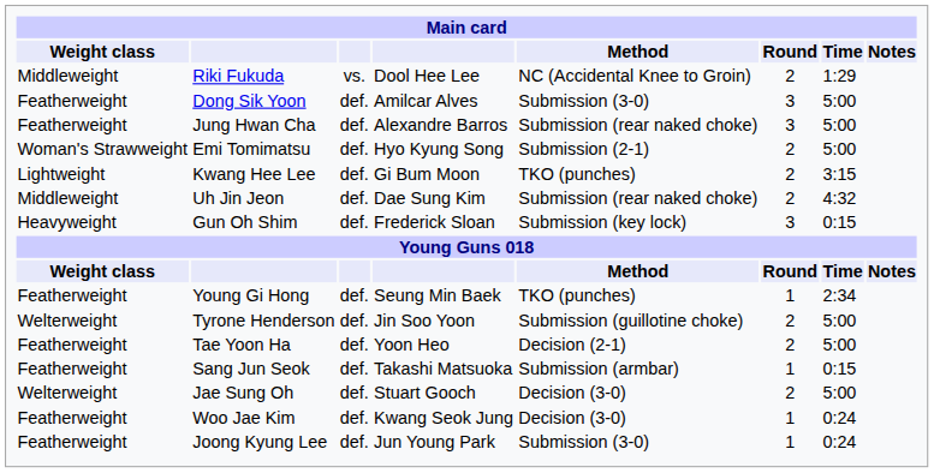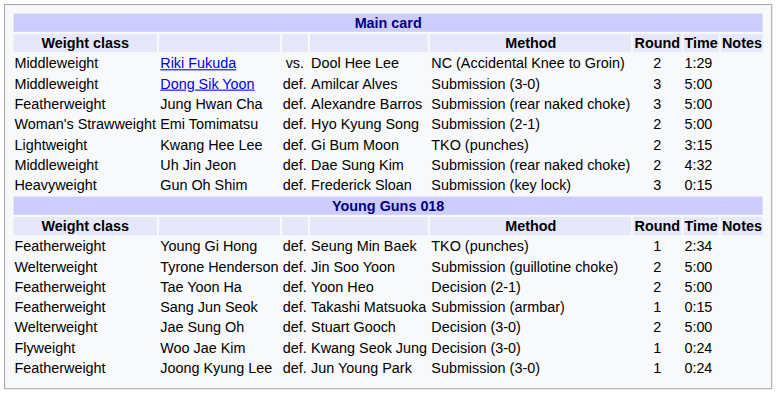Dong Sik Yoon | Weight class: Featherweight -> Middleweight
Woo Jae Kim | Weight class: Featherweight -> Flyweight
